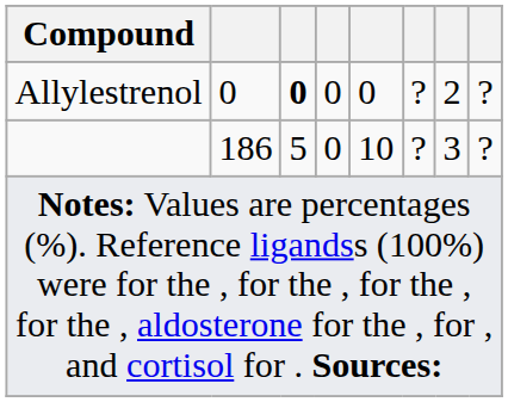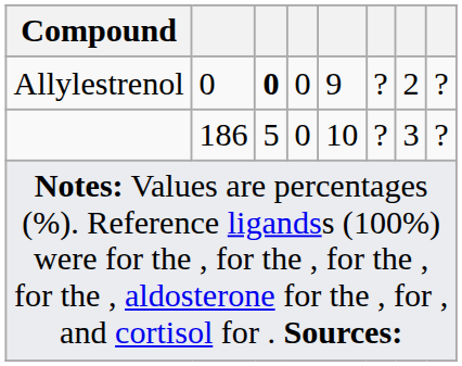Allylestrenol | column 5: 0 -> 9
